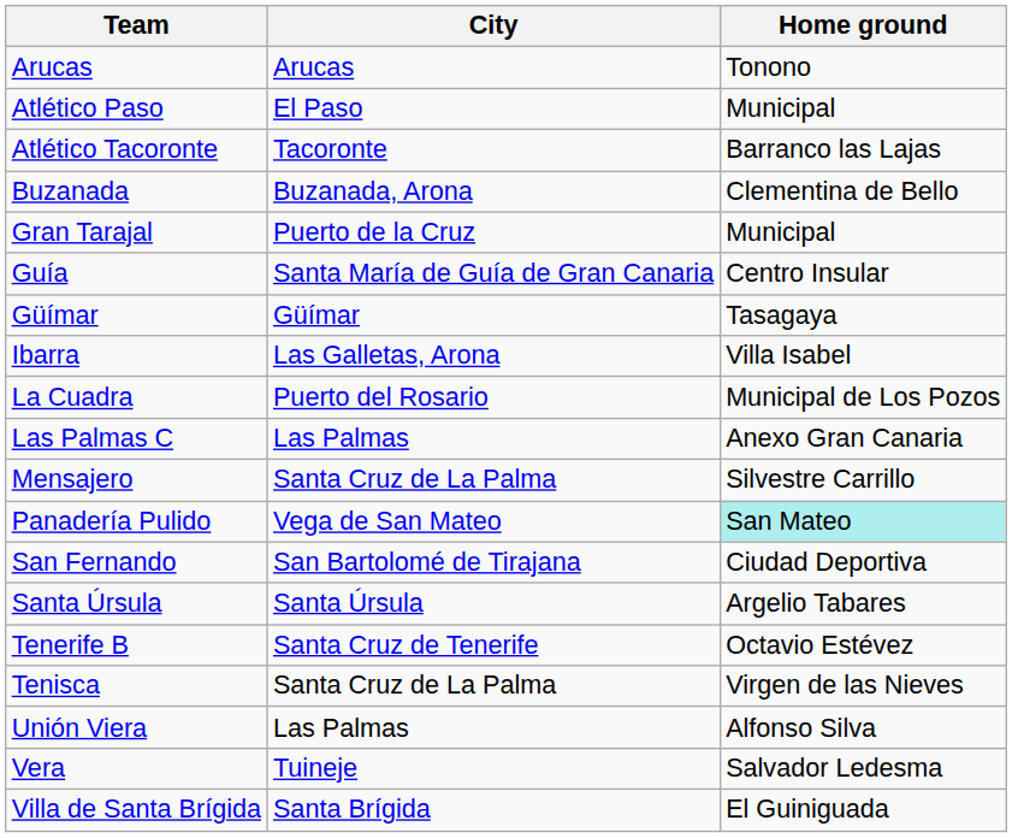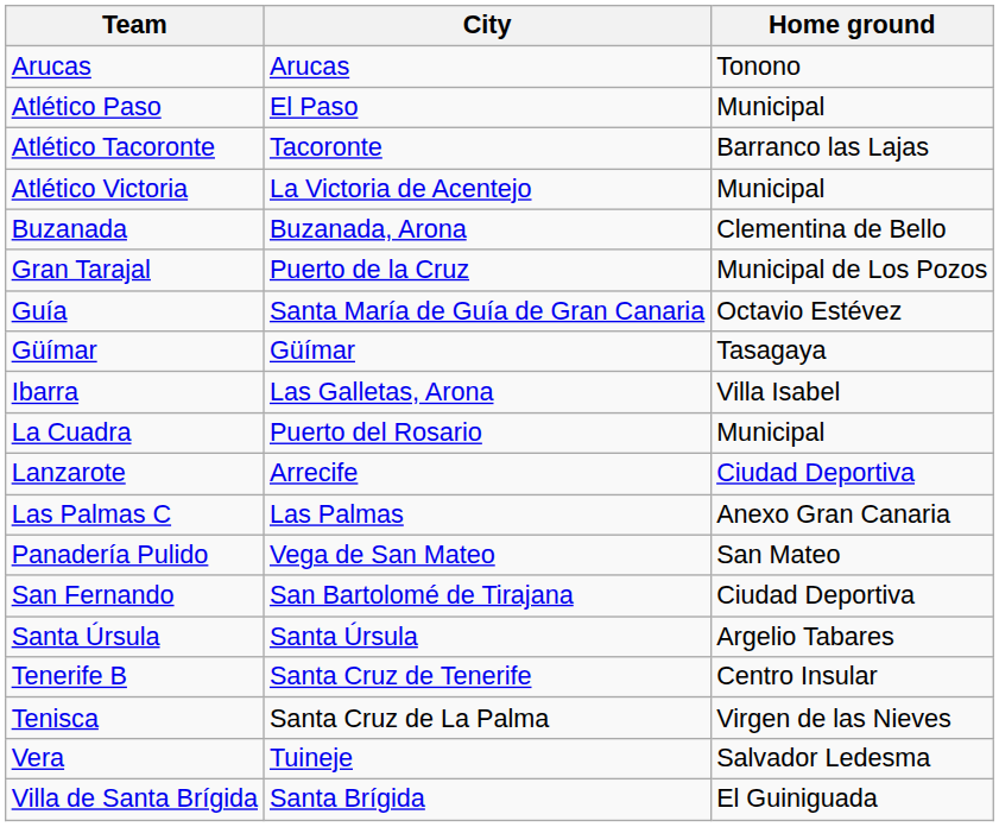+ row: Atlético Victoria | La Victoria de Acentejo | Municipal
Gran Tarajal | Home ground: Municipal -> Municipal de Los Pozos
Guía | Home ground: Centro Insular -> Octavio Estévez
La Cuadra | Home ground: Municipal de Los Pozos -> Municipal
+ row: Lanzarote | Arrecife | Ciudad Deportiva
- row: Mensajero | Santa Cruz de La Palma | Silvestre Carrillo
Panadería Pulido | Home ground: paleturquoise background -> no background
Tenerife B | Home ground: Octavio Estévez -> Centro Insular
- row: Unión Viera | Las Palmas | Alfonso Silva
